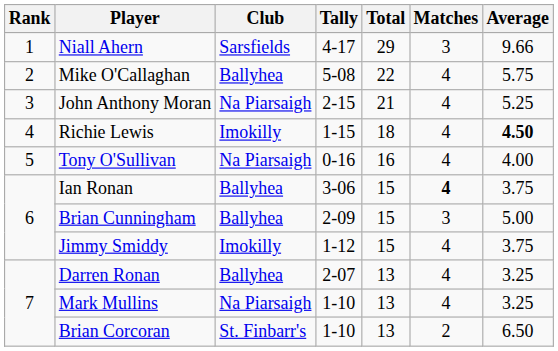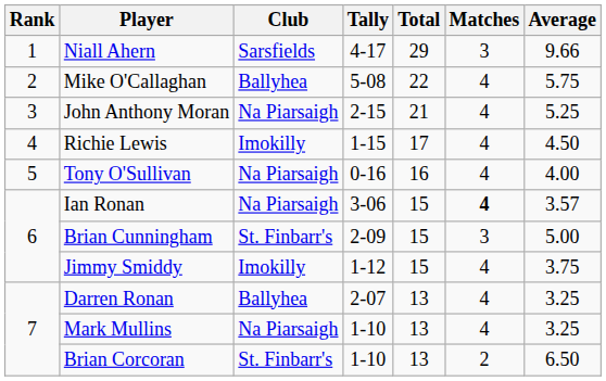Richie Lewis | Total: 18 -> 17
Richie Lewis | Average: bold -> normal
Ian Ronan | Club: Ballyhea -> Na Piarsaigh
Ian Ronan | Average: 3.75 -> 3.57
Brian Cunningham | Club: Ballyhea -> St. Finbarr's
